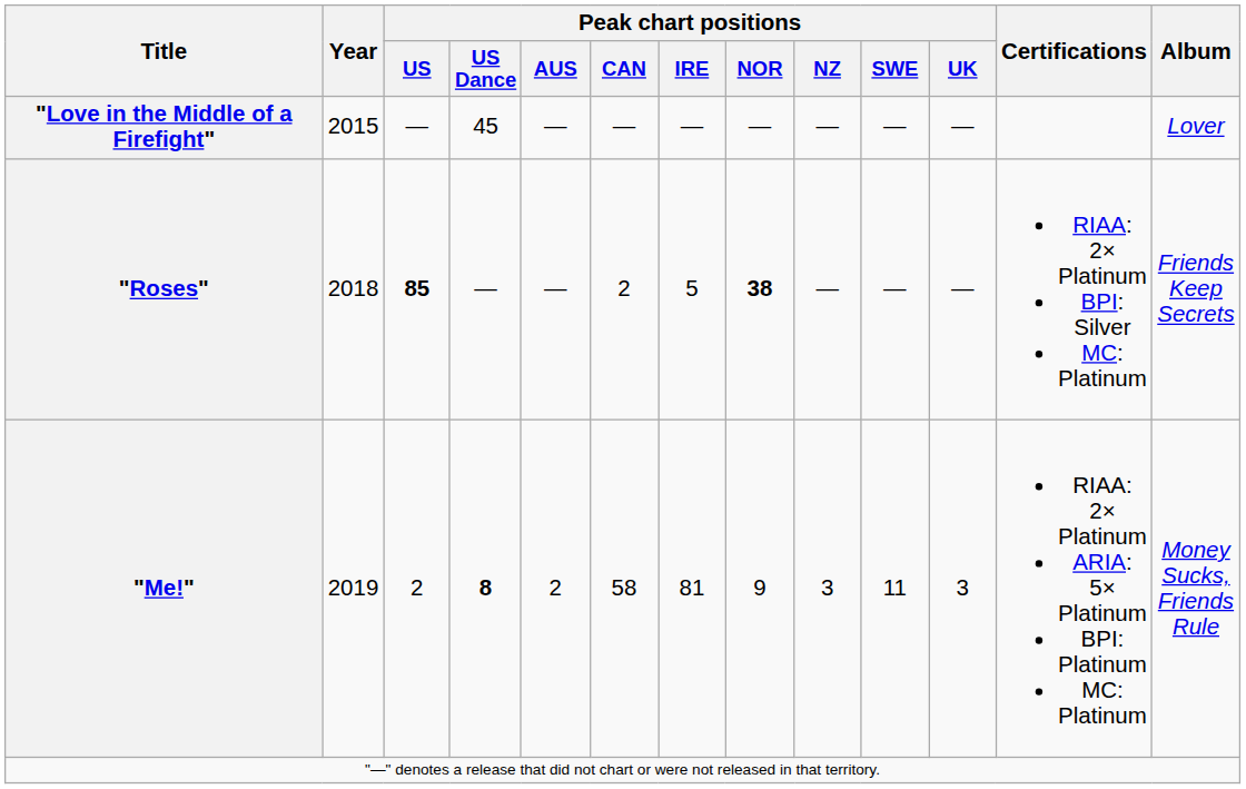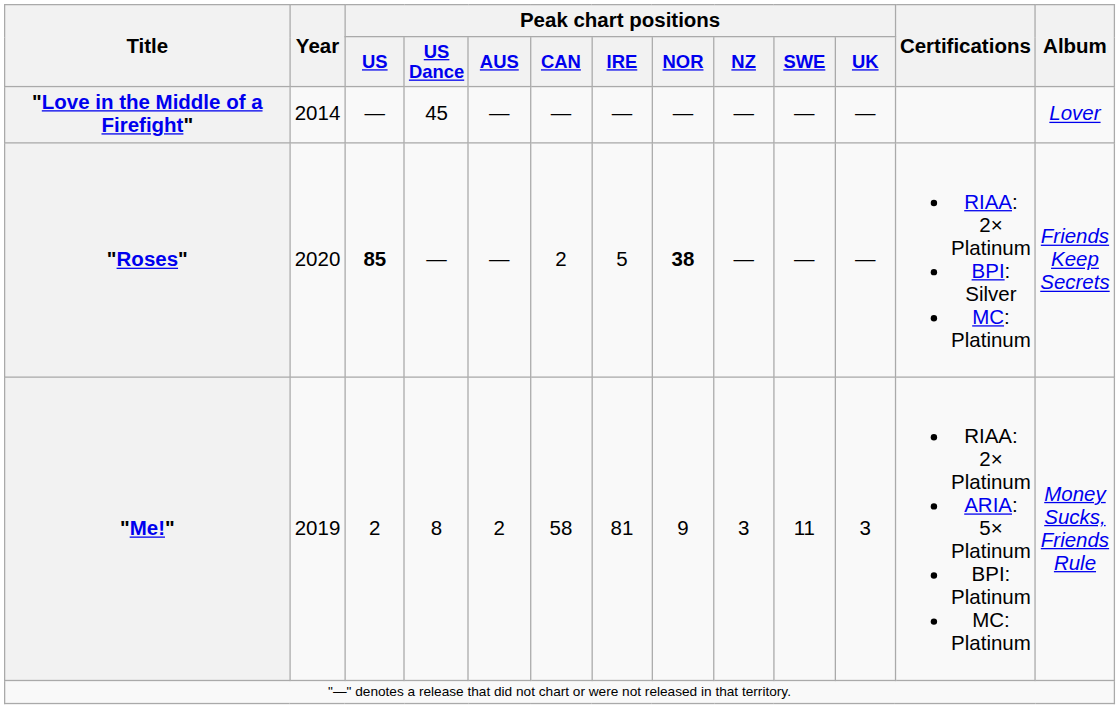"Love in the Middle of a Firefight" | Year: 2015 -> 2014
"Roses" | Year: 2018 -> 2020
"Me!" | Peak chart positions / US Dance: bold -> normal
